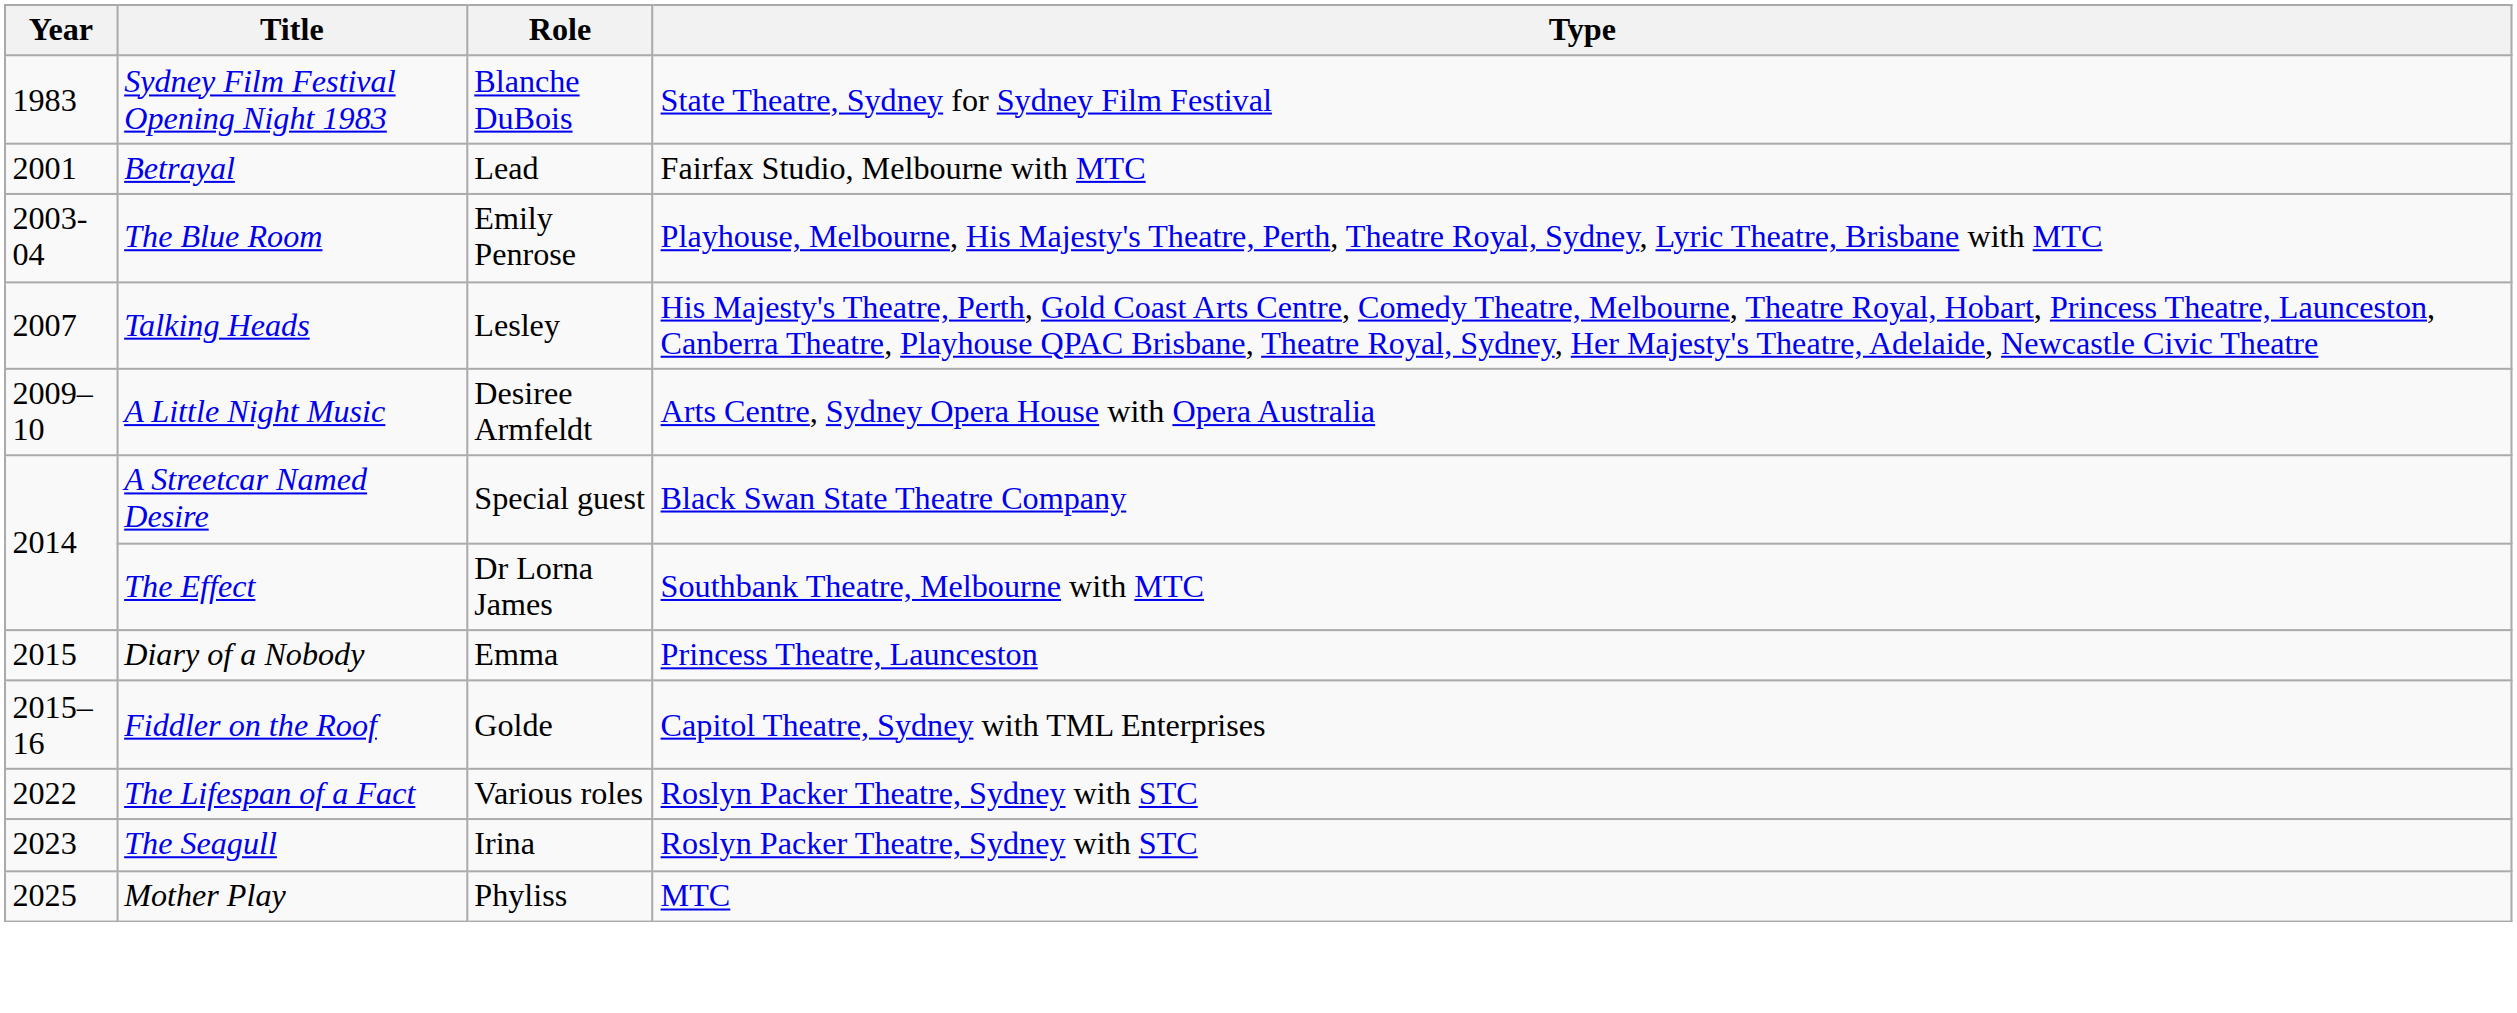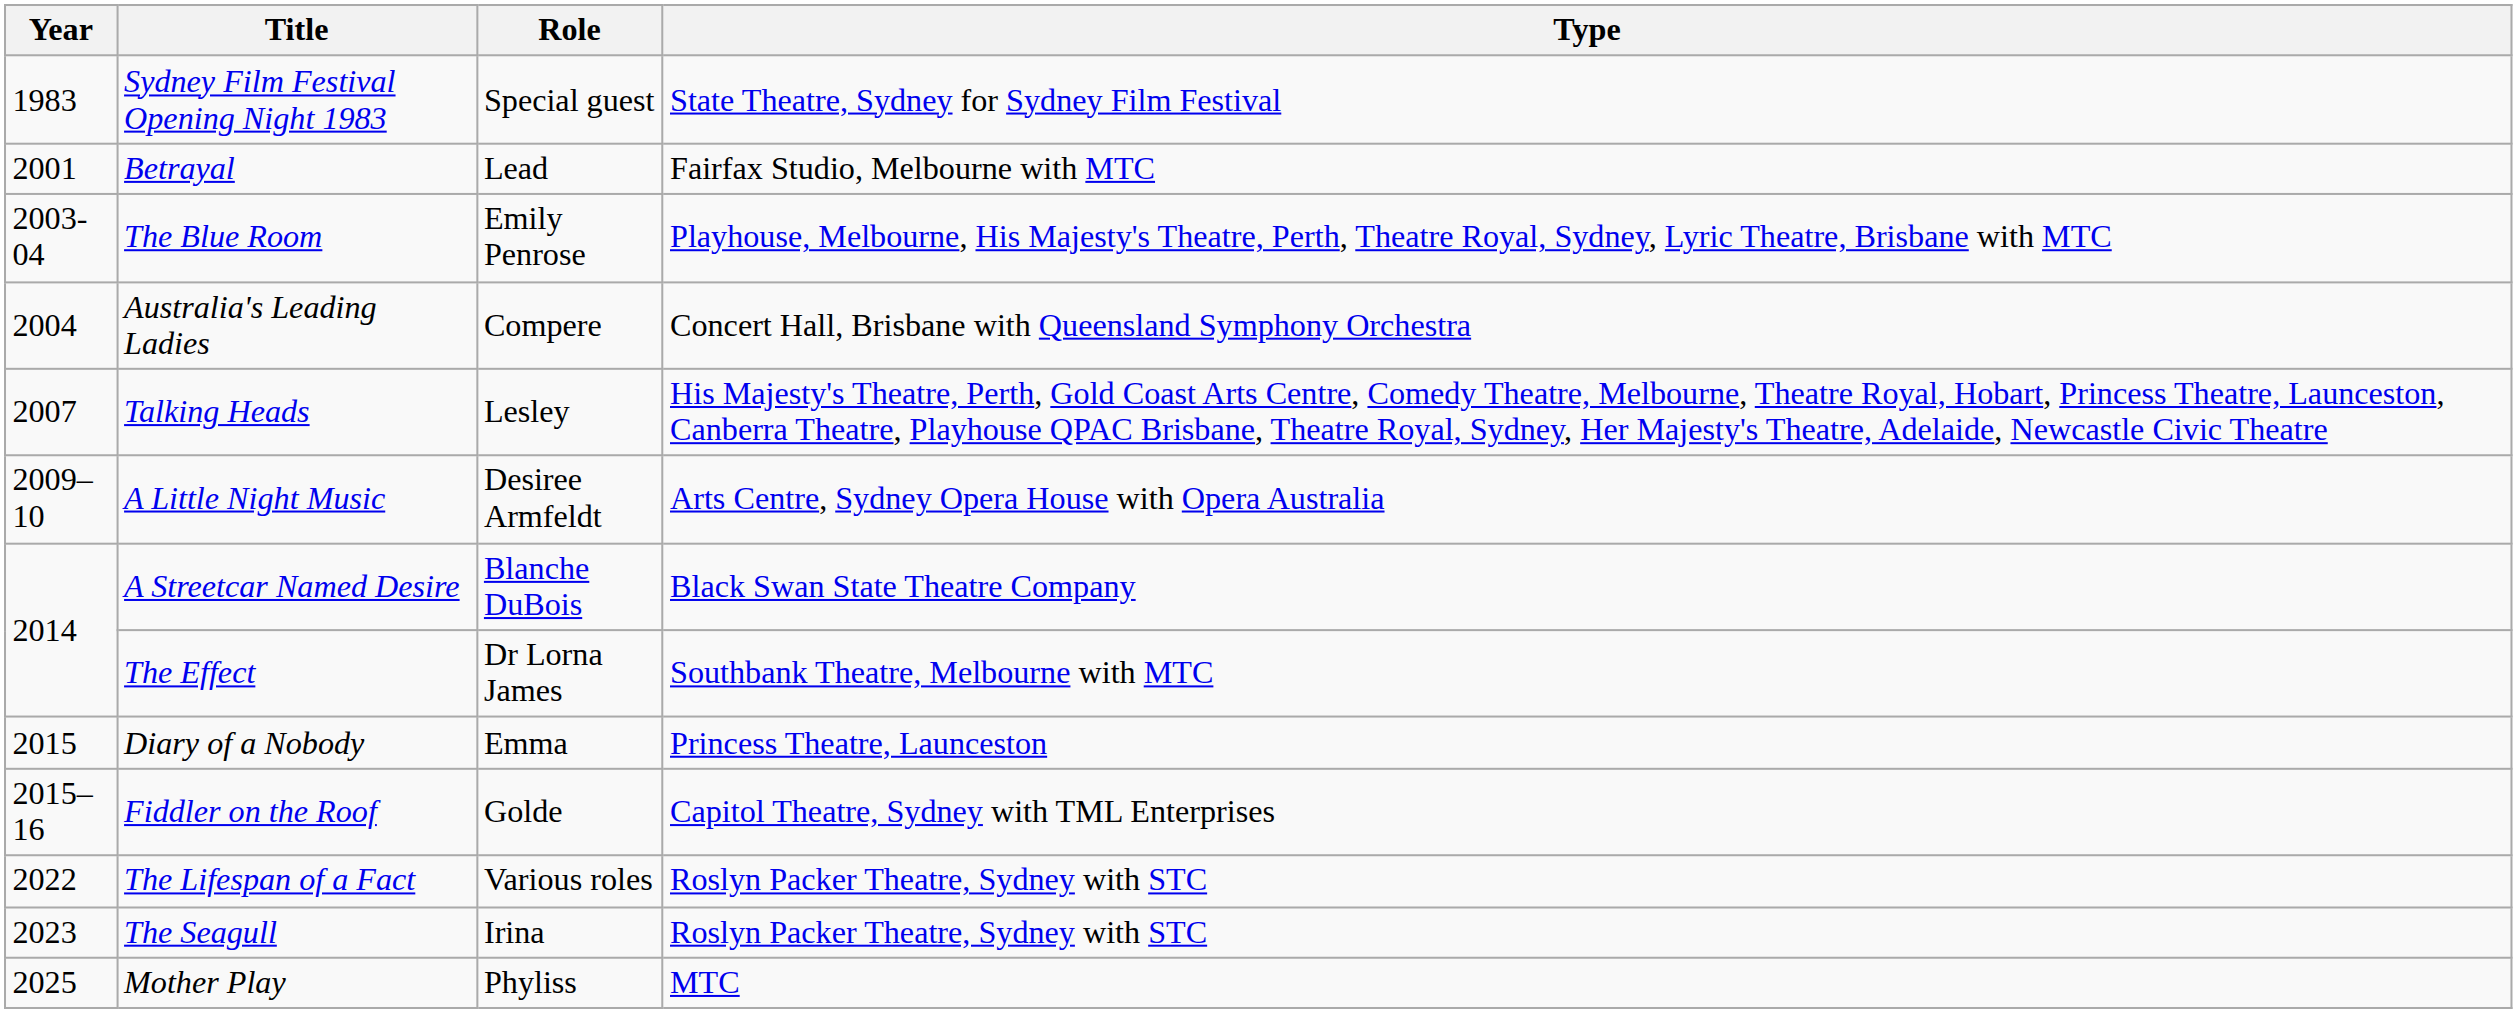Sydney Film Festival Opening Night 1983 | Role: Blanche DuBois -> Special guest
+ row: 2004 | Australia's Leading Ladies | Compere | Concert Hall, Brisbane with Queensland Symphony Orchestra
A Streetcar Named Desire | Role: Special guest -> Blanche DuBois
